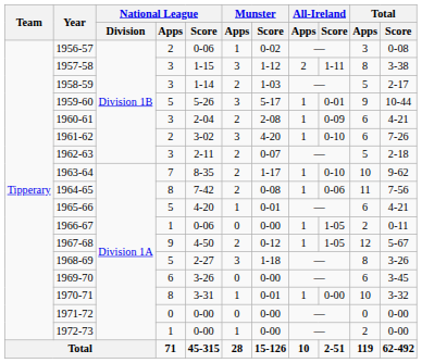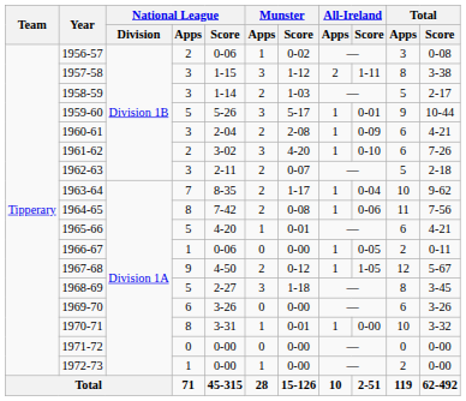1963-64 | All-Ireland / Score: 0-10 -> 0-04
1966-67 | All-Ireland / Score: 1-05 -> 0-05
1968-69 | Total / Score: 3-26 -> 3-45
1969-70 | Total / Score: 3-45 -> 3-26
